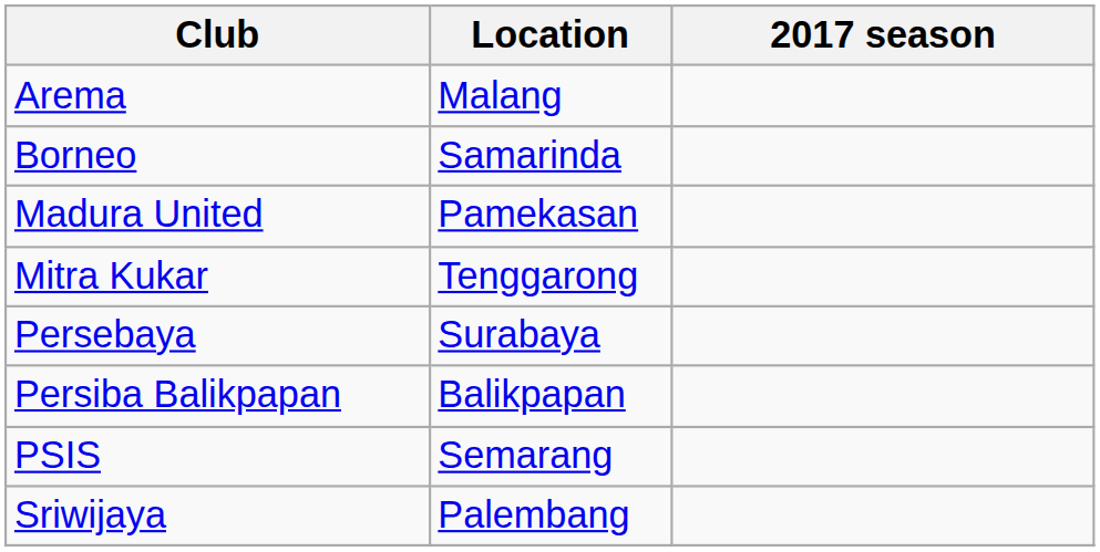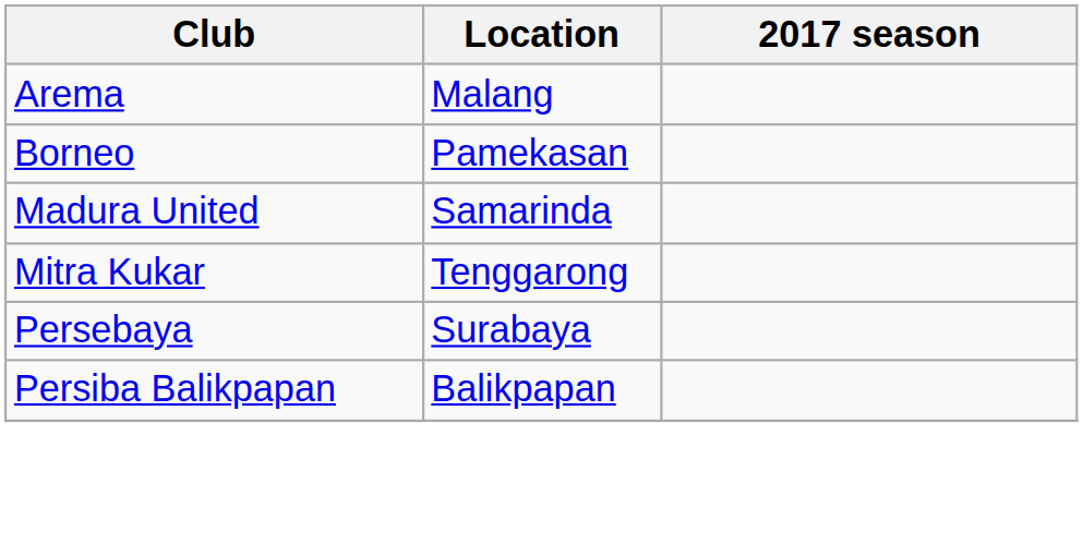Borneo | Location: Samarinda -> Pamekasan
Madura United | Location: Pamekasan -> Samarinda
- row: PSIS | Semarang
- row: Sriwijaya | Palembang
